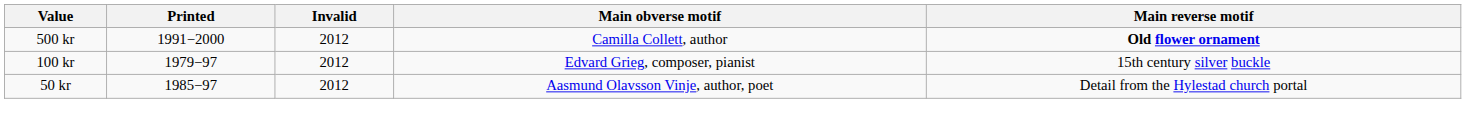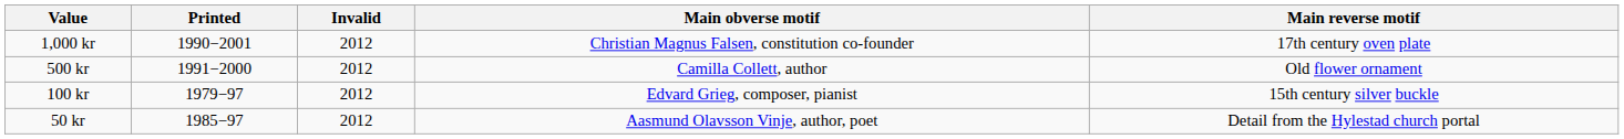+ row: 1,000 kr | 1990−2001 | 2012 | Christian Magnus Falsen, constitution co-founder | 17th century oven plate
500 kr | Main reverse motif: bold -> normal
